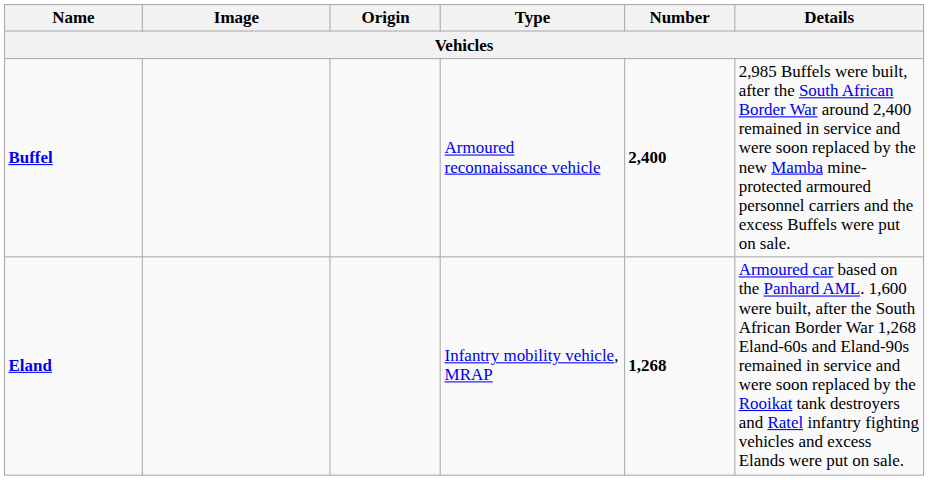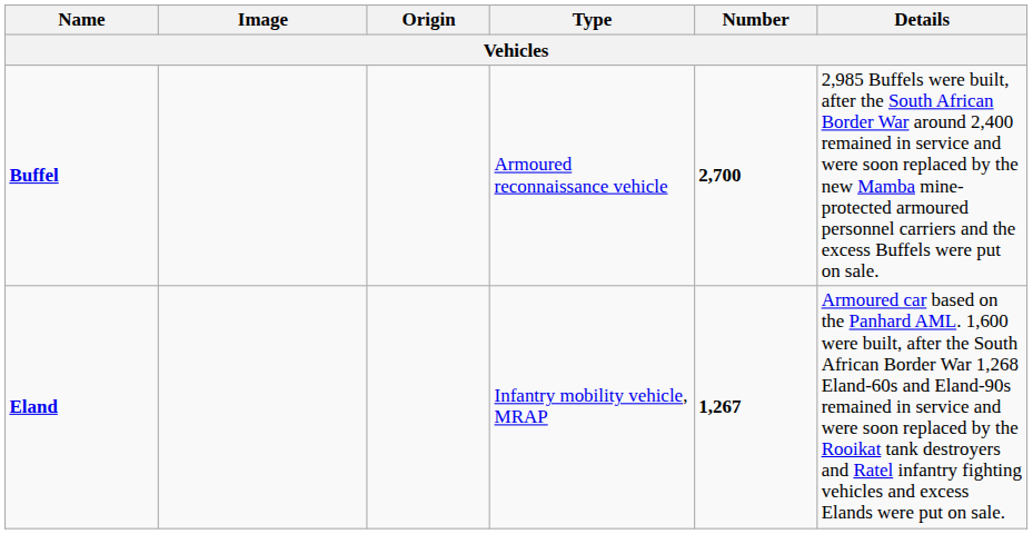Buffel | Number: 2,400 -> 2,700
Eland | Number: 1,268 -> 1,267
